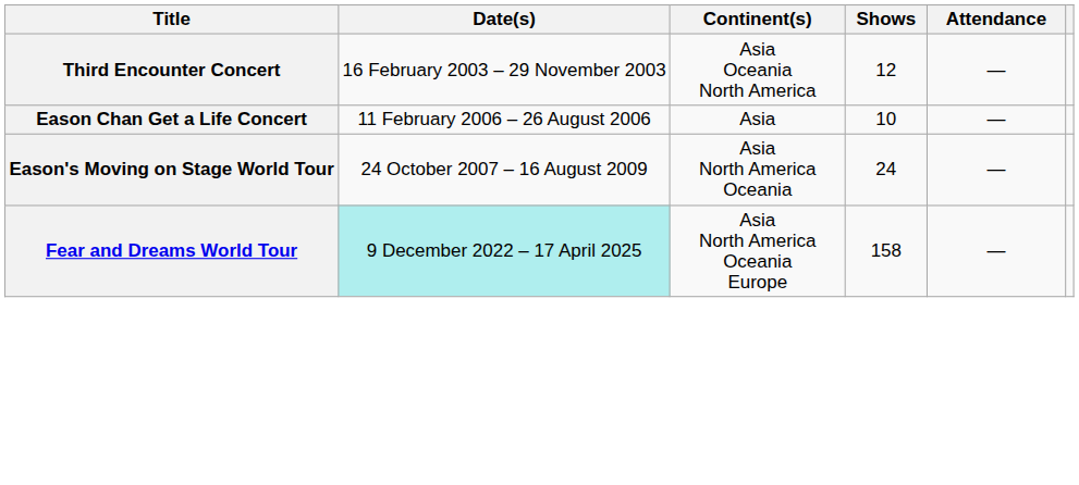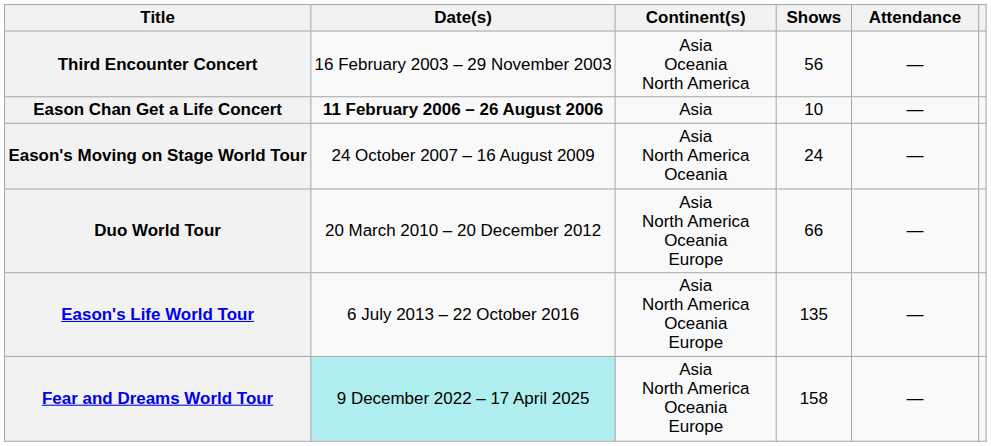Third Encounter Concert | Shows: 12 -> 56
Eason Chan Get a Life Concert | Date(s): normal -> bold
+ row: Duo World Tour | 20 March 2010 – 20 December 2012 | Asia North America Oceania Europe | 66 | —
+ row: Eason's Life World Tour | 6 July 2013 – 22 October 2016 | Asia North America Oceania Europe | 135 | —
